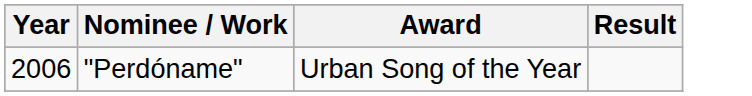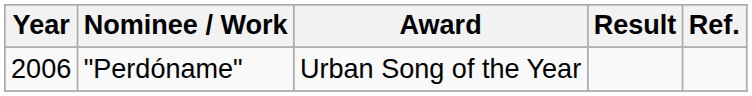+ column: Ref.
